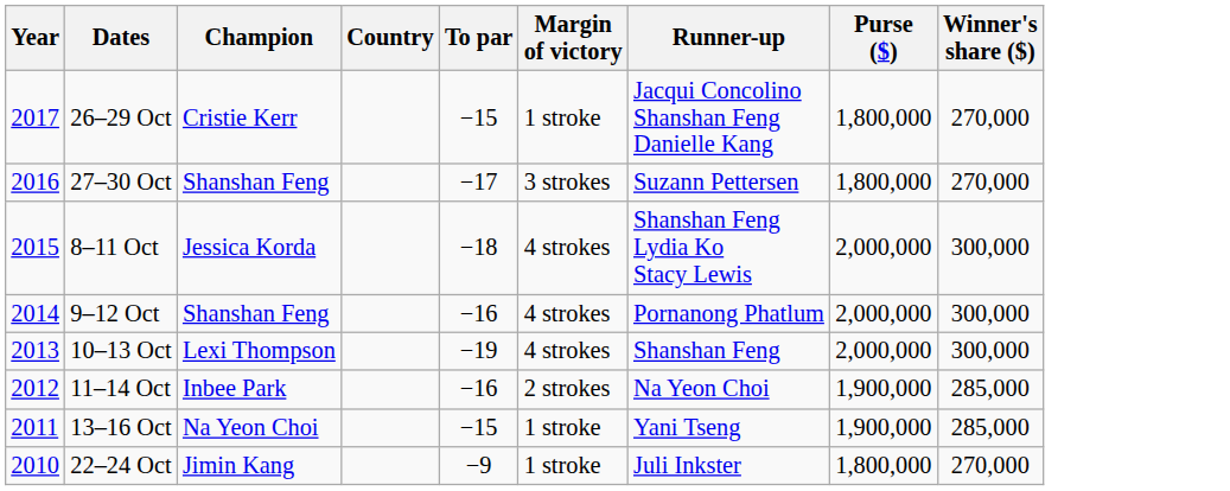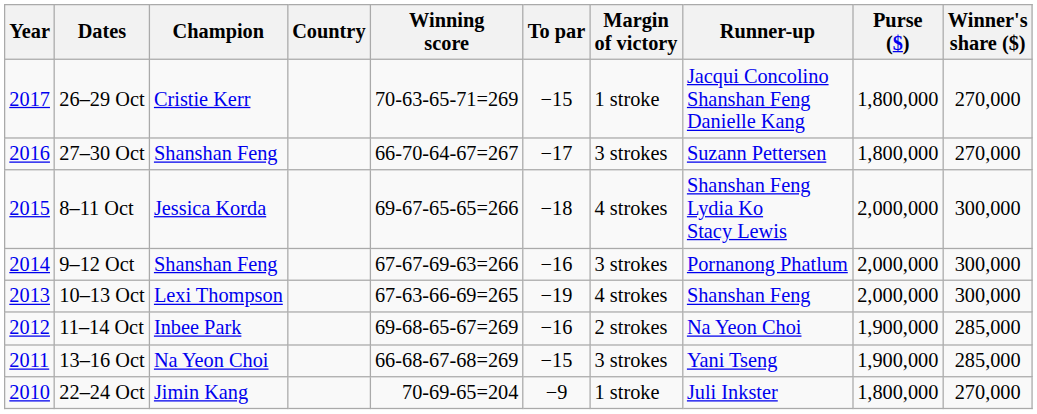+ column: Winning score | 70-63-65-71=269 | 66-70-64-67=267 | 69-67-65-65=266 | 67-67-69-63=266 | 67-63-66-69=265 | 69-68-65-67=269 | 66-68-67-68=269 | 70-69-65=204
9–12 Oct | Margin of victory: 4 strokes -> 3 strokes
13–16 Oct | Margin of victory: 1 stroke -> 3 strokes
